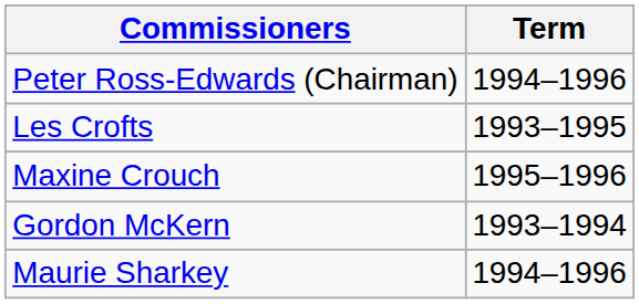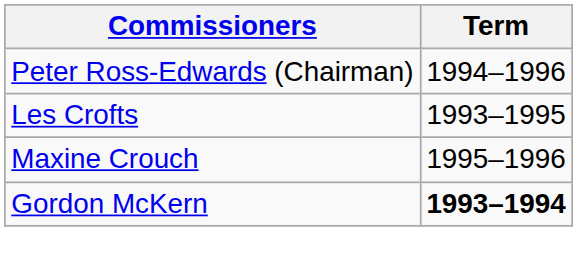Gordon McKern | Term: normal -> bold
- row: Maurie Sharkey | 1994–1996
